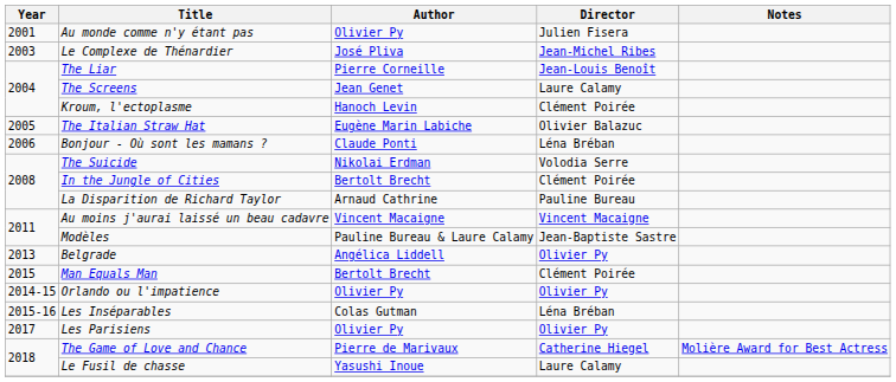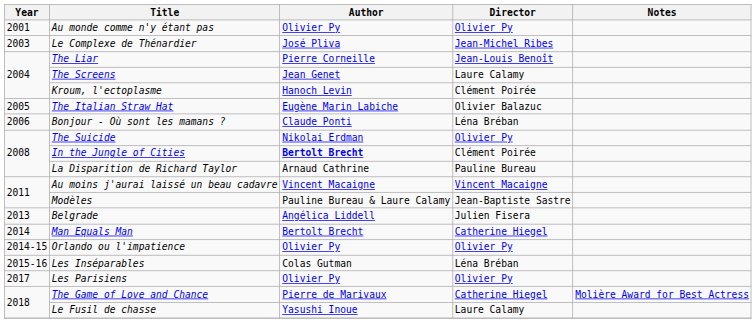Au monde comme n'y étant pas | Director: Julien Fisera -> Olivier Py
The Suicide | Director: Volodia Serre -> Olivier Py
In the Jungle of Cities | Author: normal -> bold
Belgrade | Director: Olivier Py -> Julien Fisera
Man Equals Man | Year: 2015 -> 2014
Man Equals Man | Director: Clément Poirée -> Catherine Hiegel
